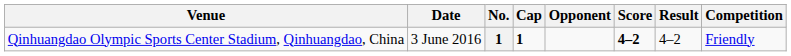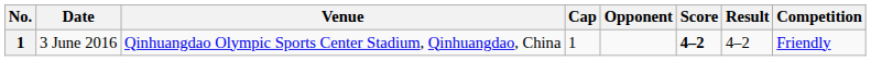columns swapped: No. <-> Venue
3 June 2016 | Cap: bold -> normal
